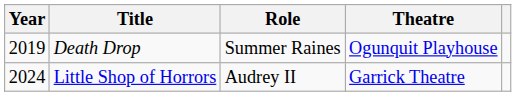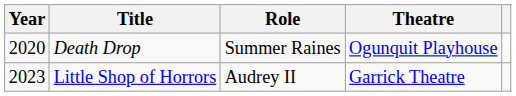Death Drop | Year: 2019 -> 2020
Little Shop of Horrors | Year: 2024 -> 2023
